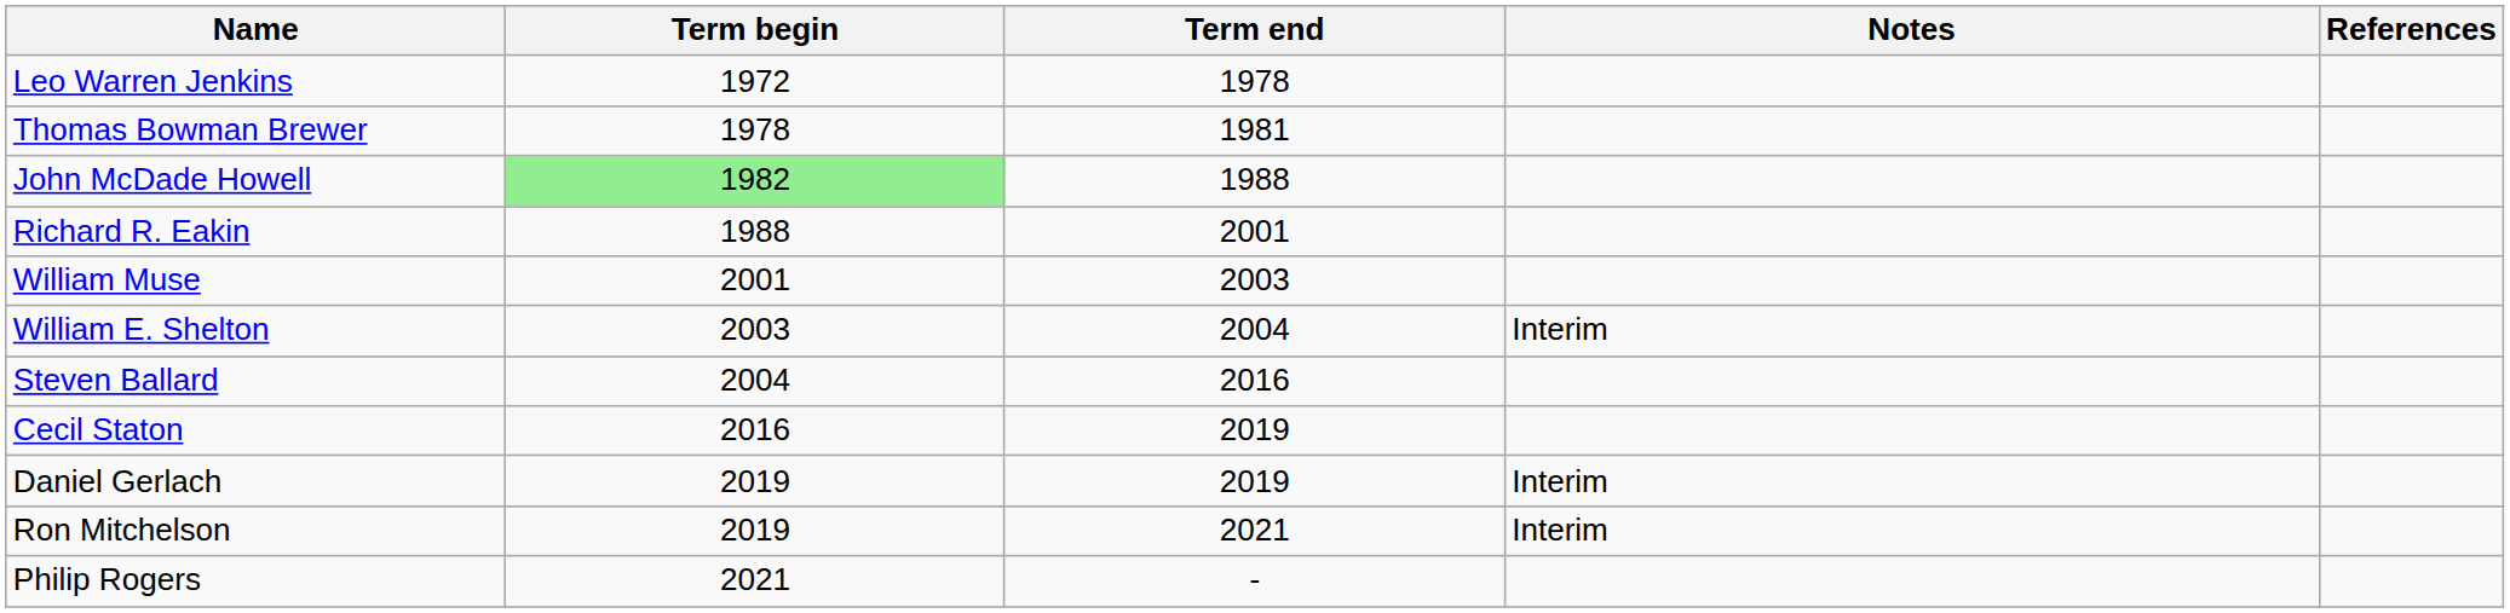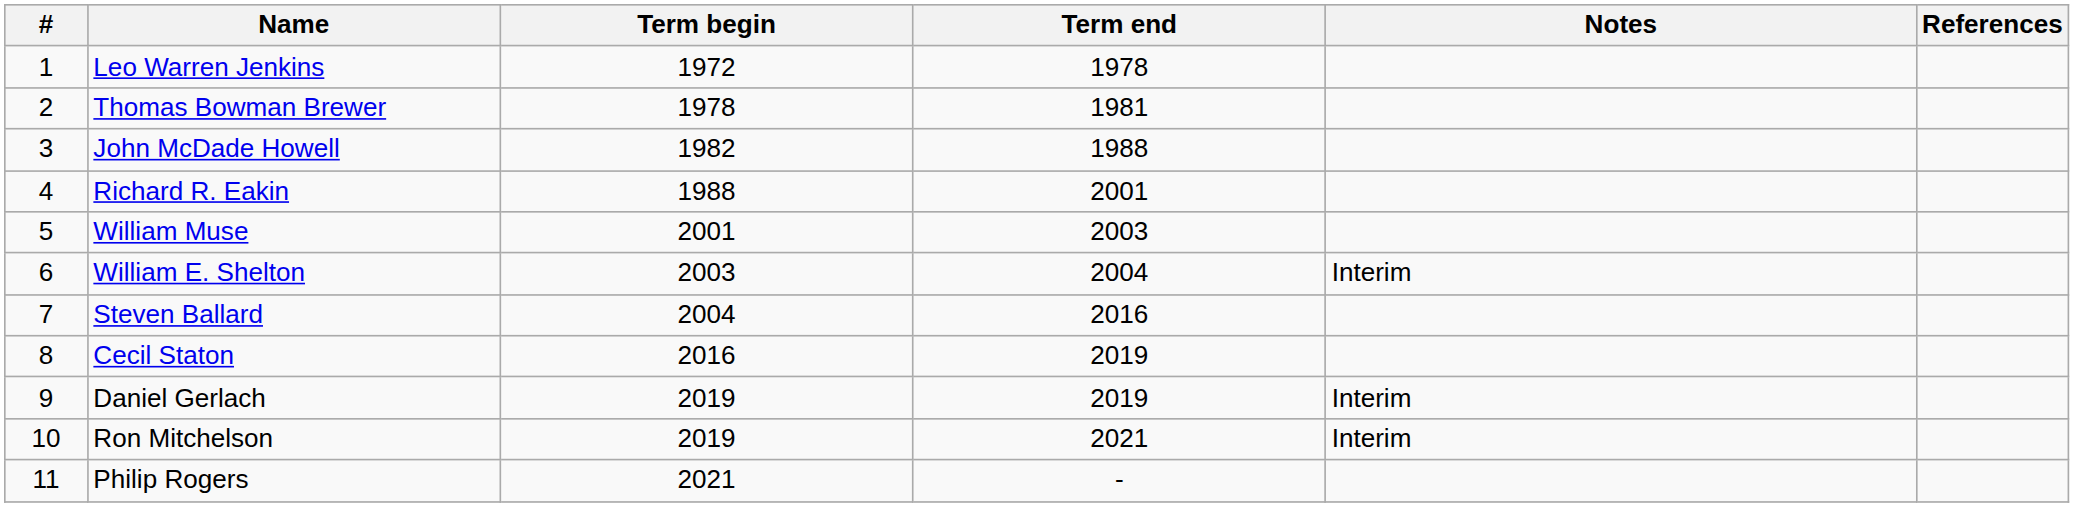+ column: # | 1 | 2 | 3 | 4 | 5 | 6 | 7 | 8 | 9 | 10 | 11
John McDade Howell | Term begin: lightgreen background -> no background
